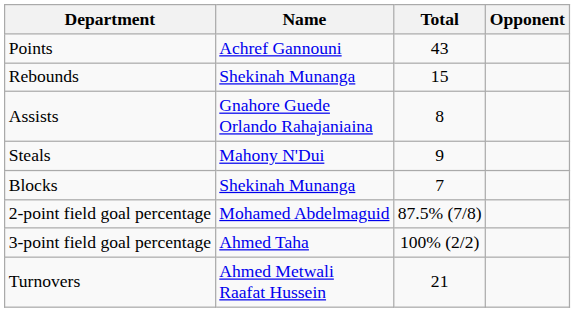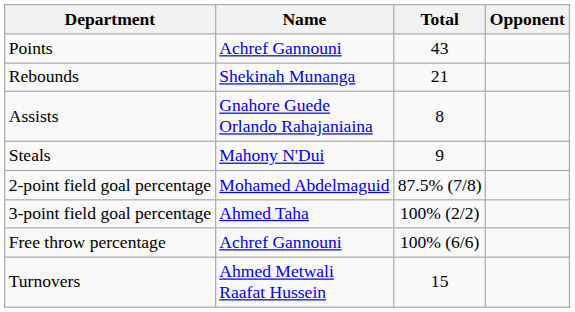Rebounds | Total: 15 -> 21
- row: Blocks | Shekinah Munanga | 7
+ row: Free throw percentage | Achref Gannouni | 100% (6/6)
Turnovers | Total: 21 -> 15
